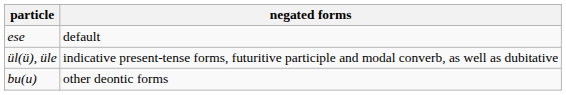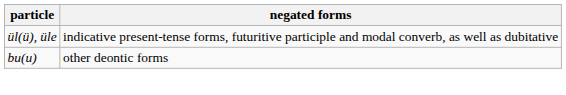- row: ese | default
